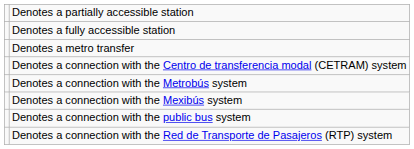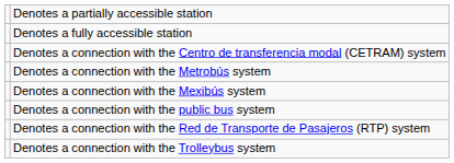- row: Denotes a metro transfer
+ row: Denotes a connection with the Trolleybus system
